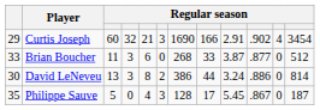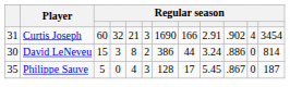Curtis Joseph | column 1: 29 -> 31
- row: 33 | Brian Boucher | 11 | 3 | 6 | 0 | 268 | 33 | 3.87 | .877 | 0 | 512
David LeNeveu | column 3: 13 -> 15
